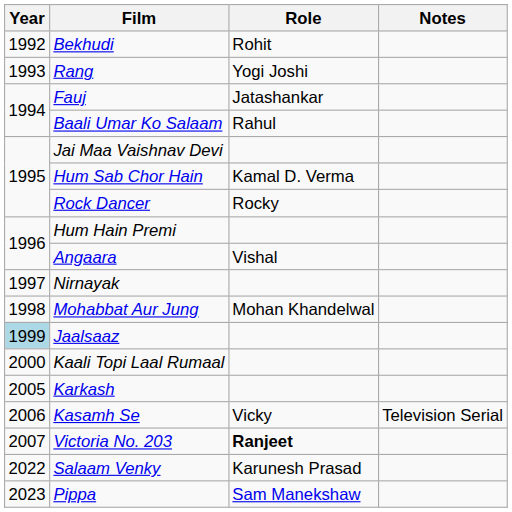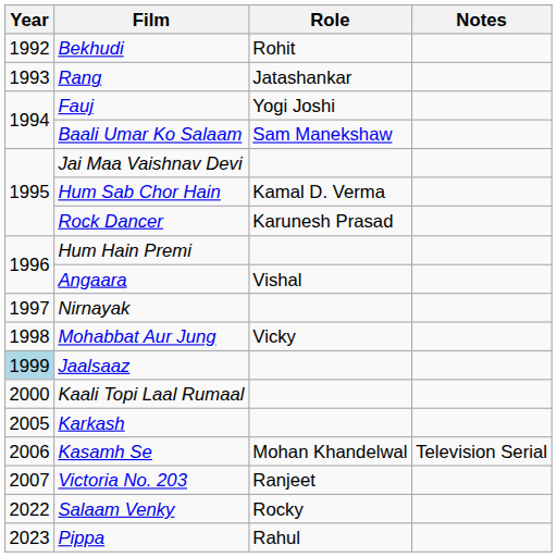Rang | Role: Yogi Joshi -> Jatashankar
Fauj | Role: Jatashankar -> Yogi Joshi
Baali Umar Ko Salaam | Role: Rahul -> Sam Manekshaw
Rock Dancer | Role: Rocky -> Karunesh Prasad
Mohabbat Aur Jung | Role: Mohan Khandelwal -> Vicky
Kasamh Se | Role: Vicky -> Mohan Khandelwal
Victoria No. 203 | Role: bold -> normal
Salaam Venky | Role: Karunesh Prasad -> Rocky
Pippa | Role: Sam Manekshaw -> Rahul
